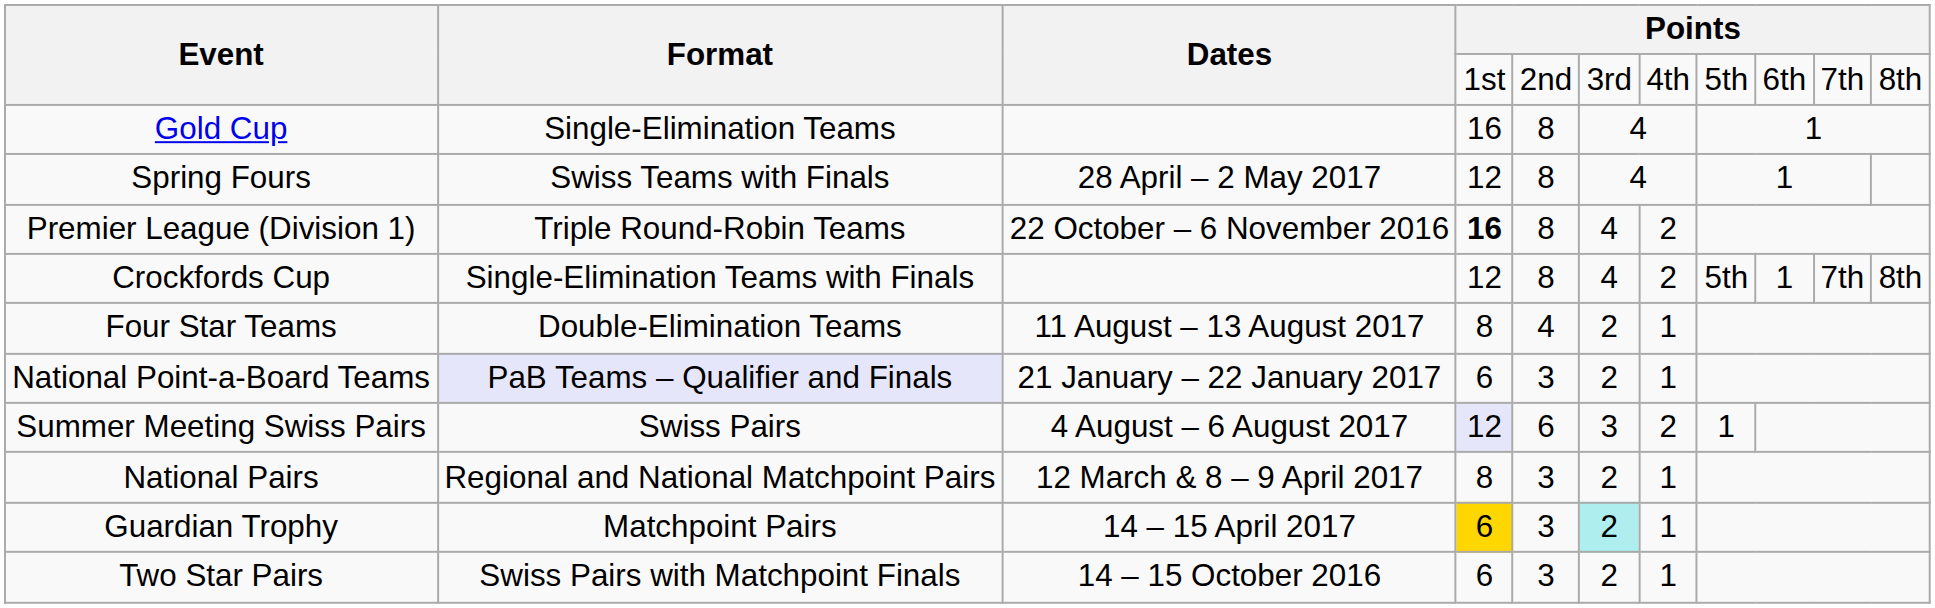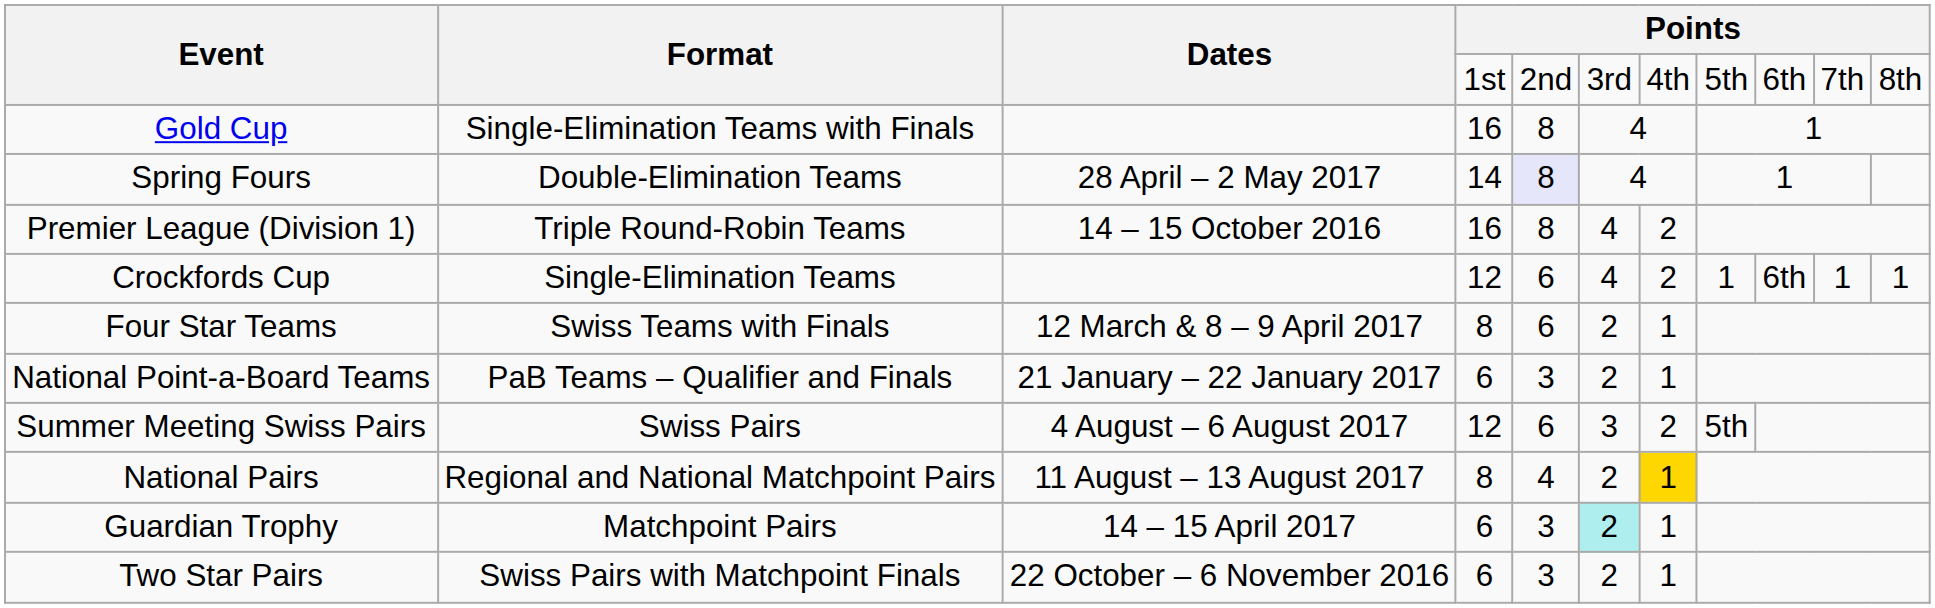Gold Cup | Format: Single-Elimination Teams -> Single-Elimination Teams with Finals
Spring Fours | Format: Swiss Teams with Finals -> Double-Elimination Teams
Spring Fours | column 4: 12 -> 14
Spring Fours | column 5: no background -> lavender background
Premier League (Division 1) | Dates: 22 October – 6 November 2016 -> 14 – 15 October 2016
Premier League (Division 1) | column 4: bold -> normal
Crockfords Cup | Format: Single-Elimination Teams with Finals -> Single-Elimination Teams
Crockfords Cup | column 5: 8 -> 6
Crockfords Cup | column 8: 5th -> 1
Crockfords Cup | column 9: 1 -> 6th
Crockfords Cup | column 10: 7th -> 1
Crockfords Cup | column 11: 8th -> 1
Four Star Teams | Format: Double-Elimination Teams -> Swiss Teams with Finals
Four Star Teams | Dates: 11 August – 13 August 2017 -> 12 March & 8 – 9 April 2017
Four Star Teams | column 5: 4 -> 6
National Point-a-Board Teams | Format: lavender background -> no background
Summer Meeting Swiss Pairs | column 4: lavender background -> no background
Summer Meeting Swiss Pairs | column 8: 1 -> 5th
National Pairs | Dates: 12 March & 8 – 9 April 2017 -> 11 August – 13 August 2017
National Pairs | column 5: 3 -> 4
National Pairs | column 7: no background -> gold background
Guardian Trophy | column 4: gold background -> no background
Two Star Pairs | Dates: 14 – 15 October 2016 -> 22 October – 6 November 2016
